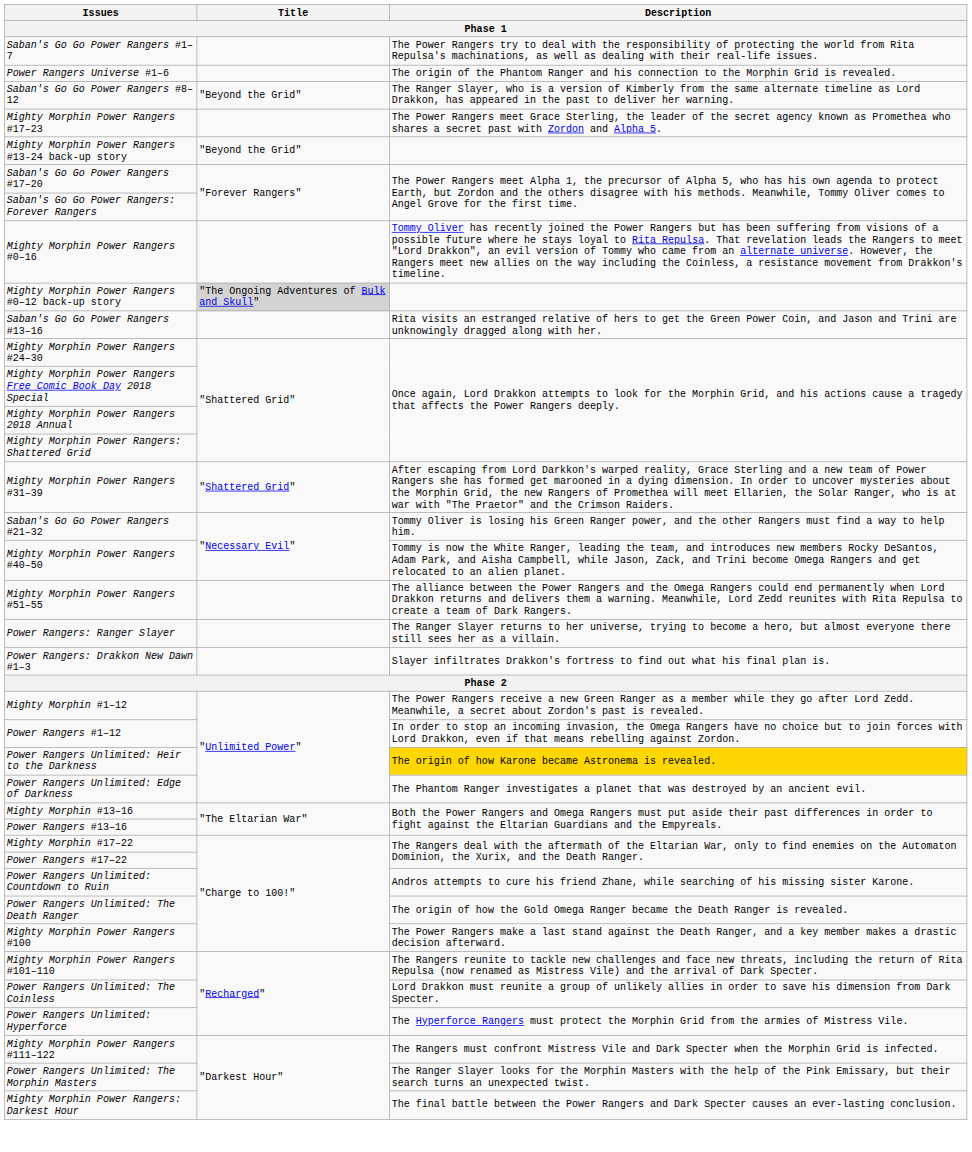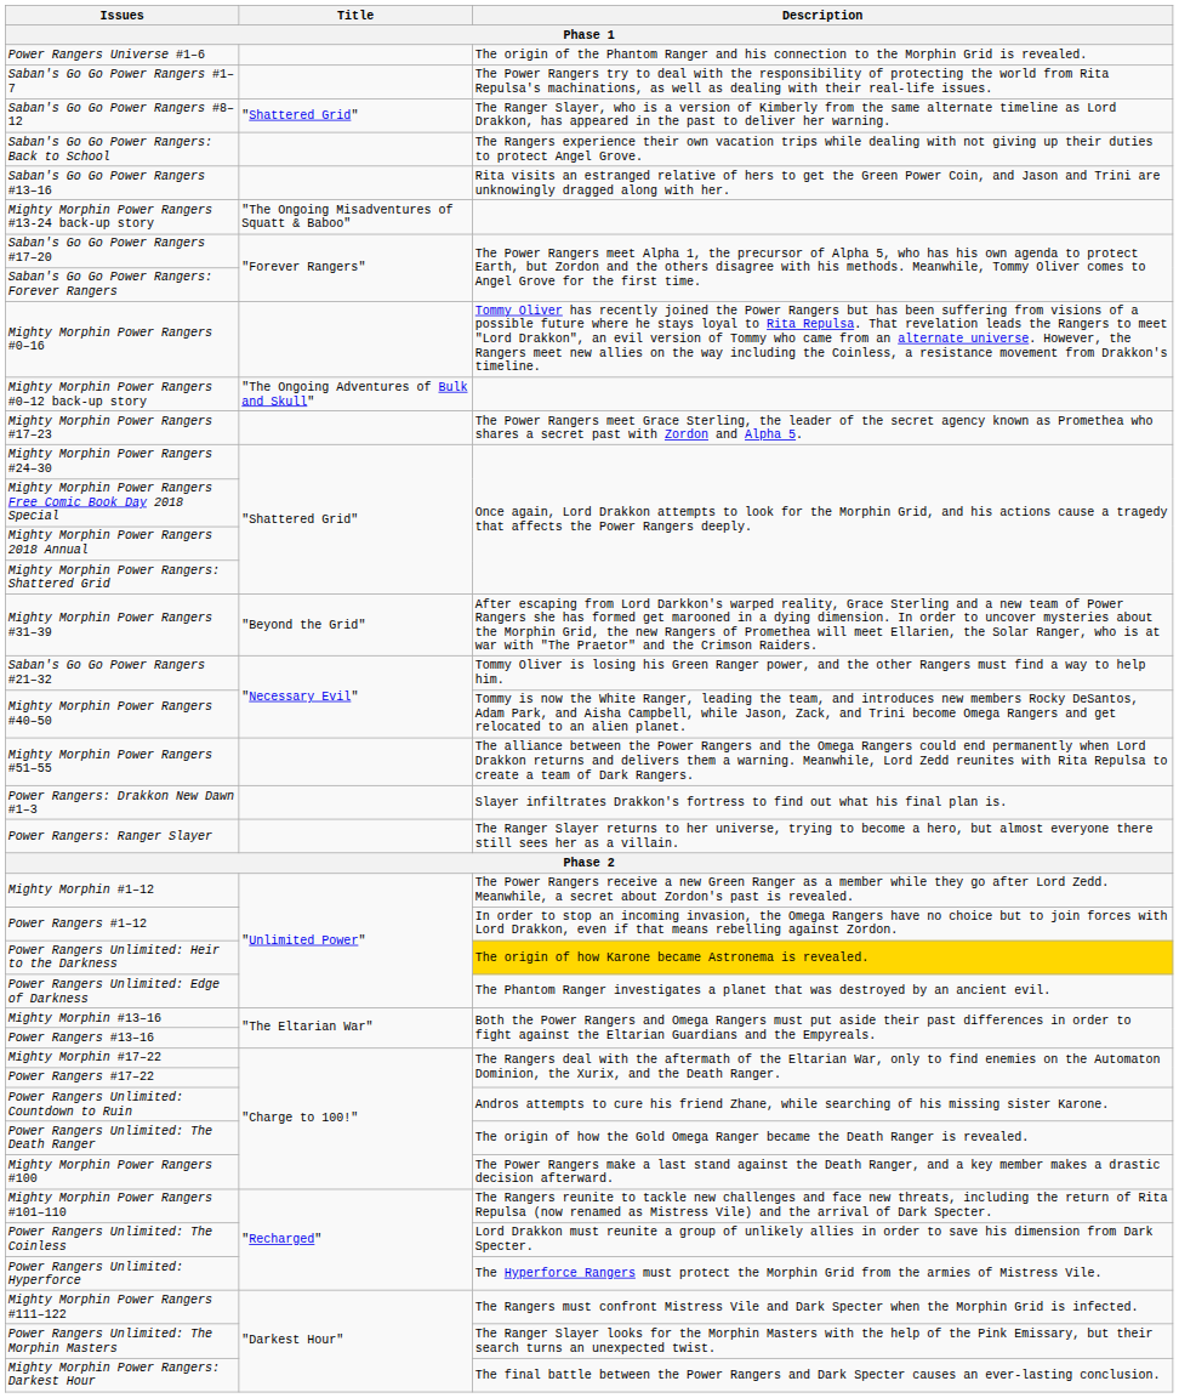rows swapped: Power Rangers Universe #1–6 <-> Saban's Go Go Power Rangers #1–7
Saban's Go Go Power Rangers #8–12 | Title: "Beyond the Grid" -> "Shattered Grid"
+ row: Saban's Go Go Power Rangers: Back to School | The Rangers experience their own vacation trips while dealing with not giving up their duties to protect Angel Grove.
rows swapped: Saban's Go Go Power Rangers #13–16 <-> Mighty Morphin Power Rangers #17–23
Mighty Morphin Power Rangers #13-24 back-up story | Title: "Beyond the Grid" -> "The Ongoing Misadventures of Squatt & Baboo"
Mighty Morphin Power Rangers #0–12 back-up story | Title: lightgrey background -> no background
Mighty Morphin Power Rangers #31–39 | Title: "Shattered Grid" -> "Beyond the Grid"
rows swapped: Power Rangers: Ranger Slayer <-> Power Rangers: Drakkon New Dawn #1–3
